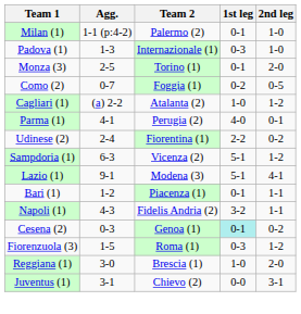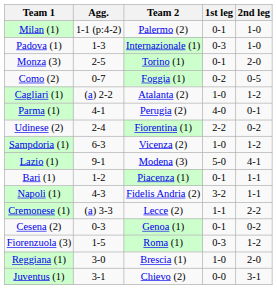Sampdoria (1) | 1st leg: 5-1 -> 1-0
Lazio (1) | 1st leg: 5-1 -> 5-0
+ row: Cremonese (1) | (a) 3-3 | Lecce (2) | 1-1 | 2-2
Cesena (2) | 1st leg: paleturquoise background -> no background
